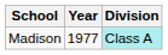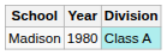Madison | Year: 1977 -> 1980
